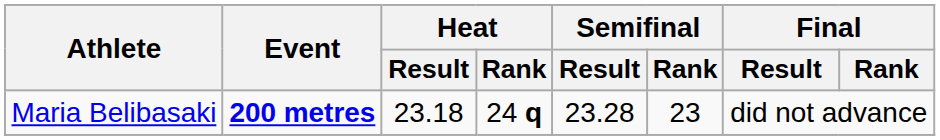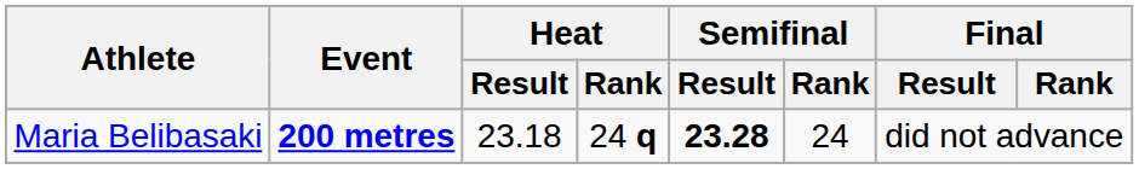Maria Belibasaki | Semifinal / Result: normal -> bold
Maria Belibasaki | Semifinal / Rank: 23 -> 24
